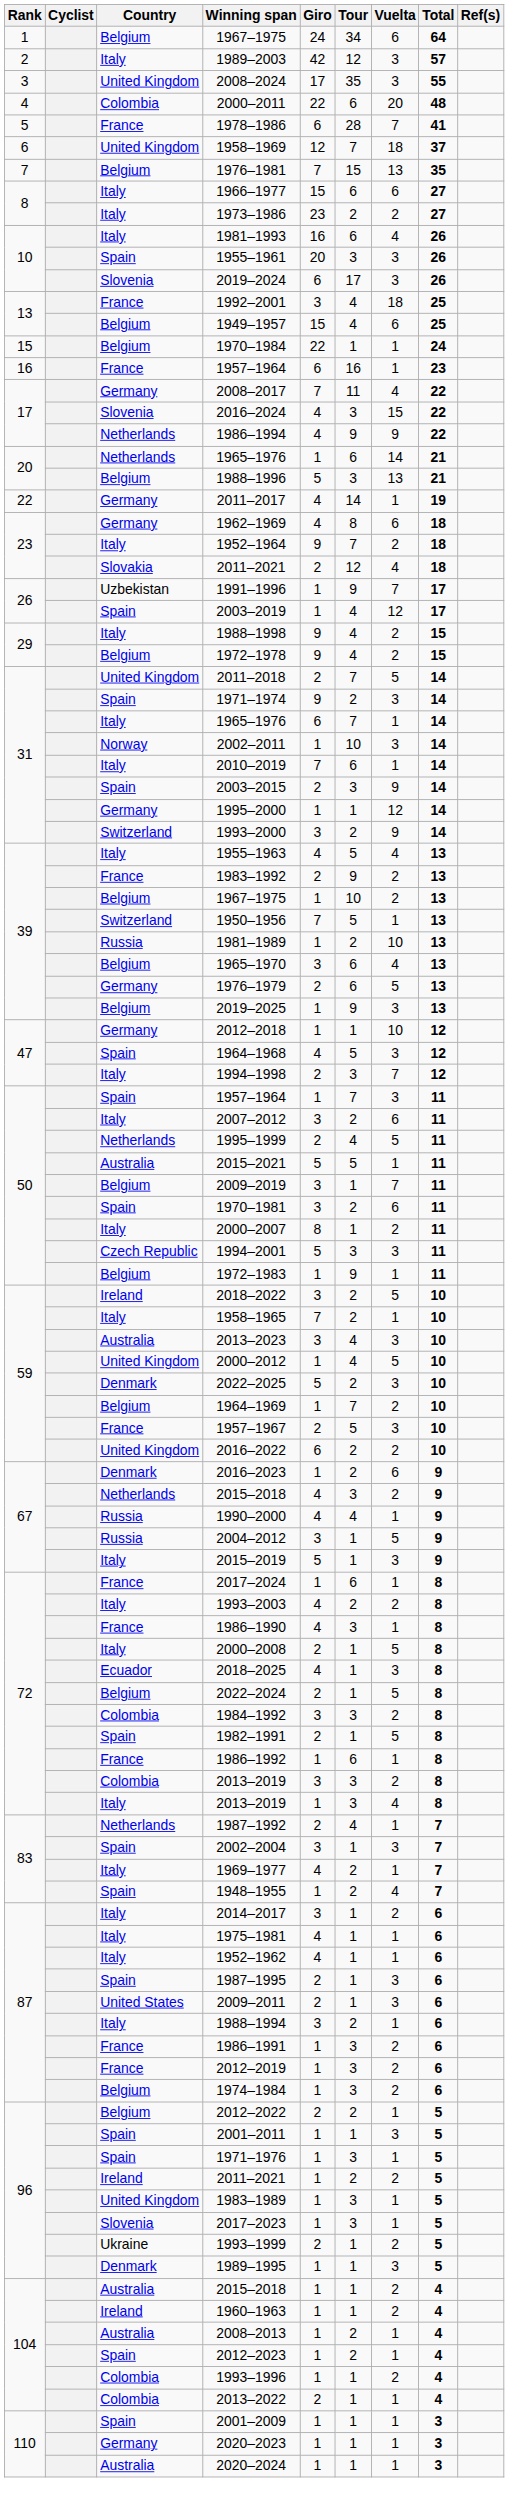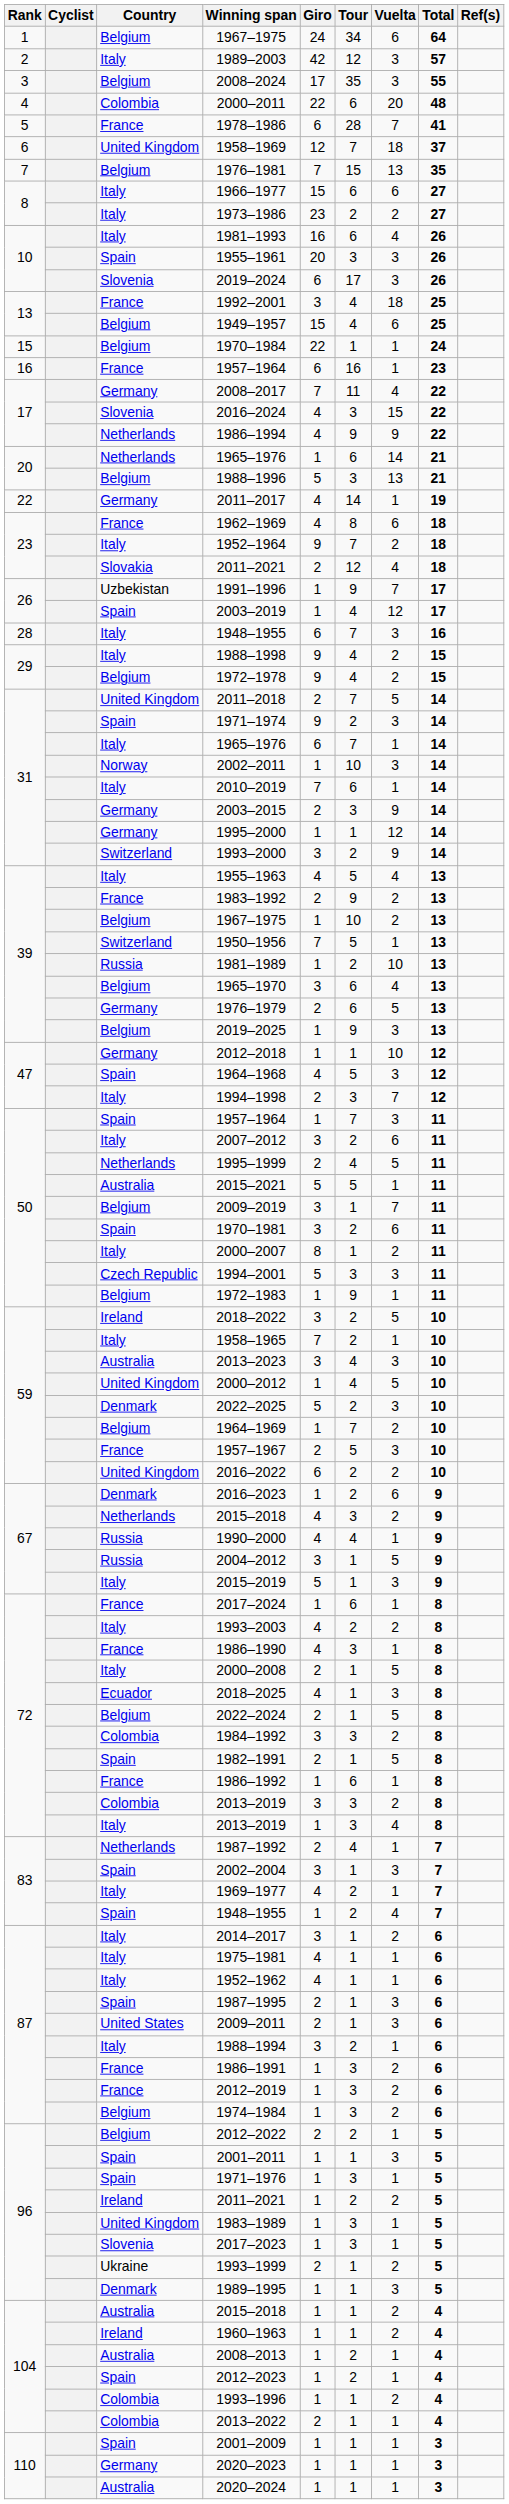2008–2024 | Country: United Kingdom -> Belgium
1962–1969 | Country: Germany -> France
+ row: 28 | Italy | 1948–1955 | 6 | 7 | 3 | 16
2003–2015 | Country: Spain -> Germany
